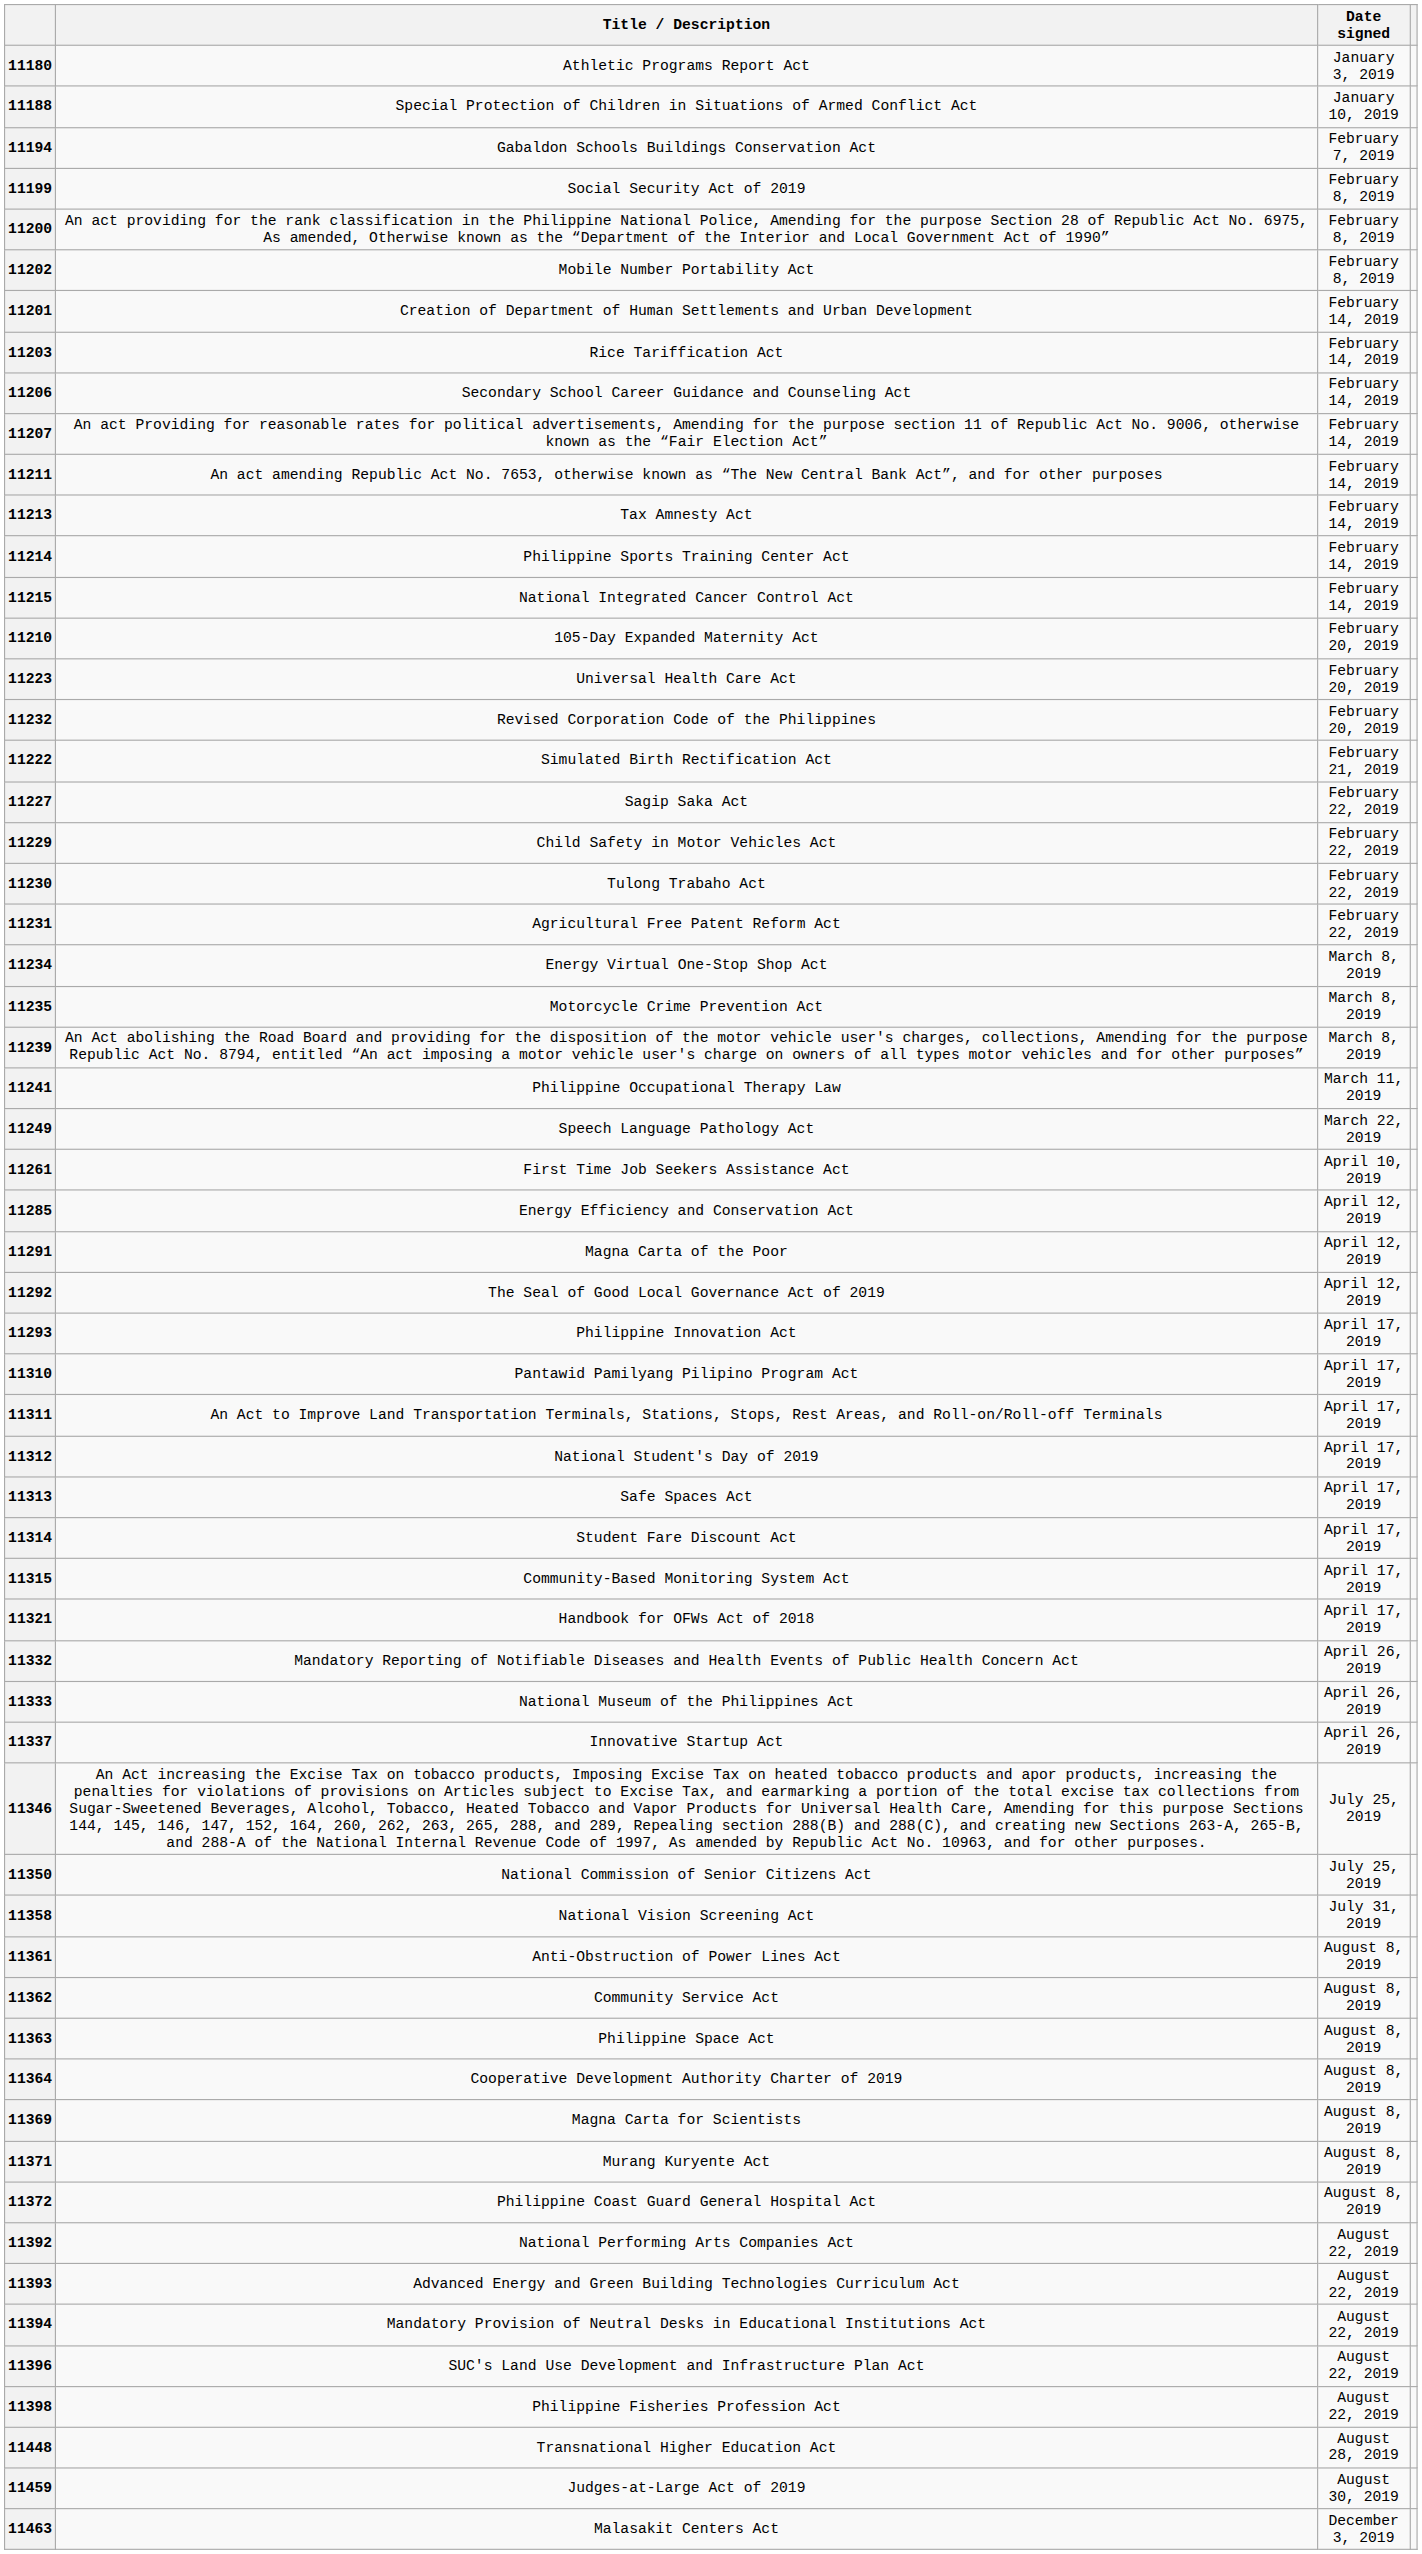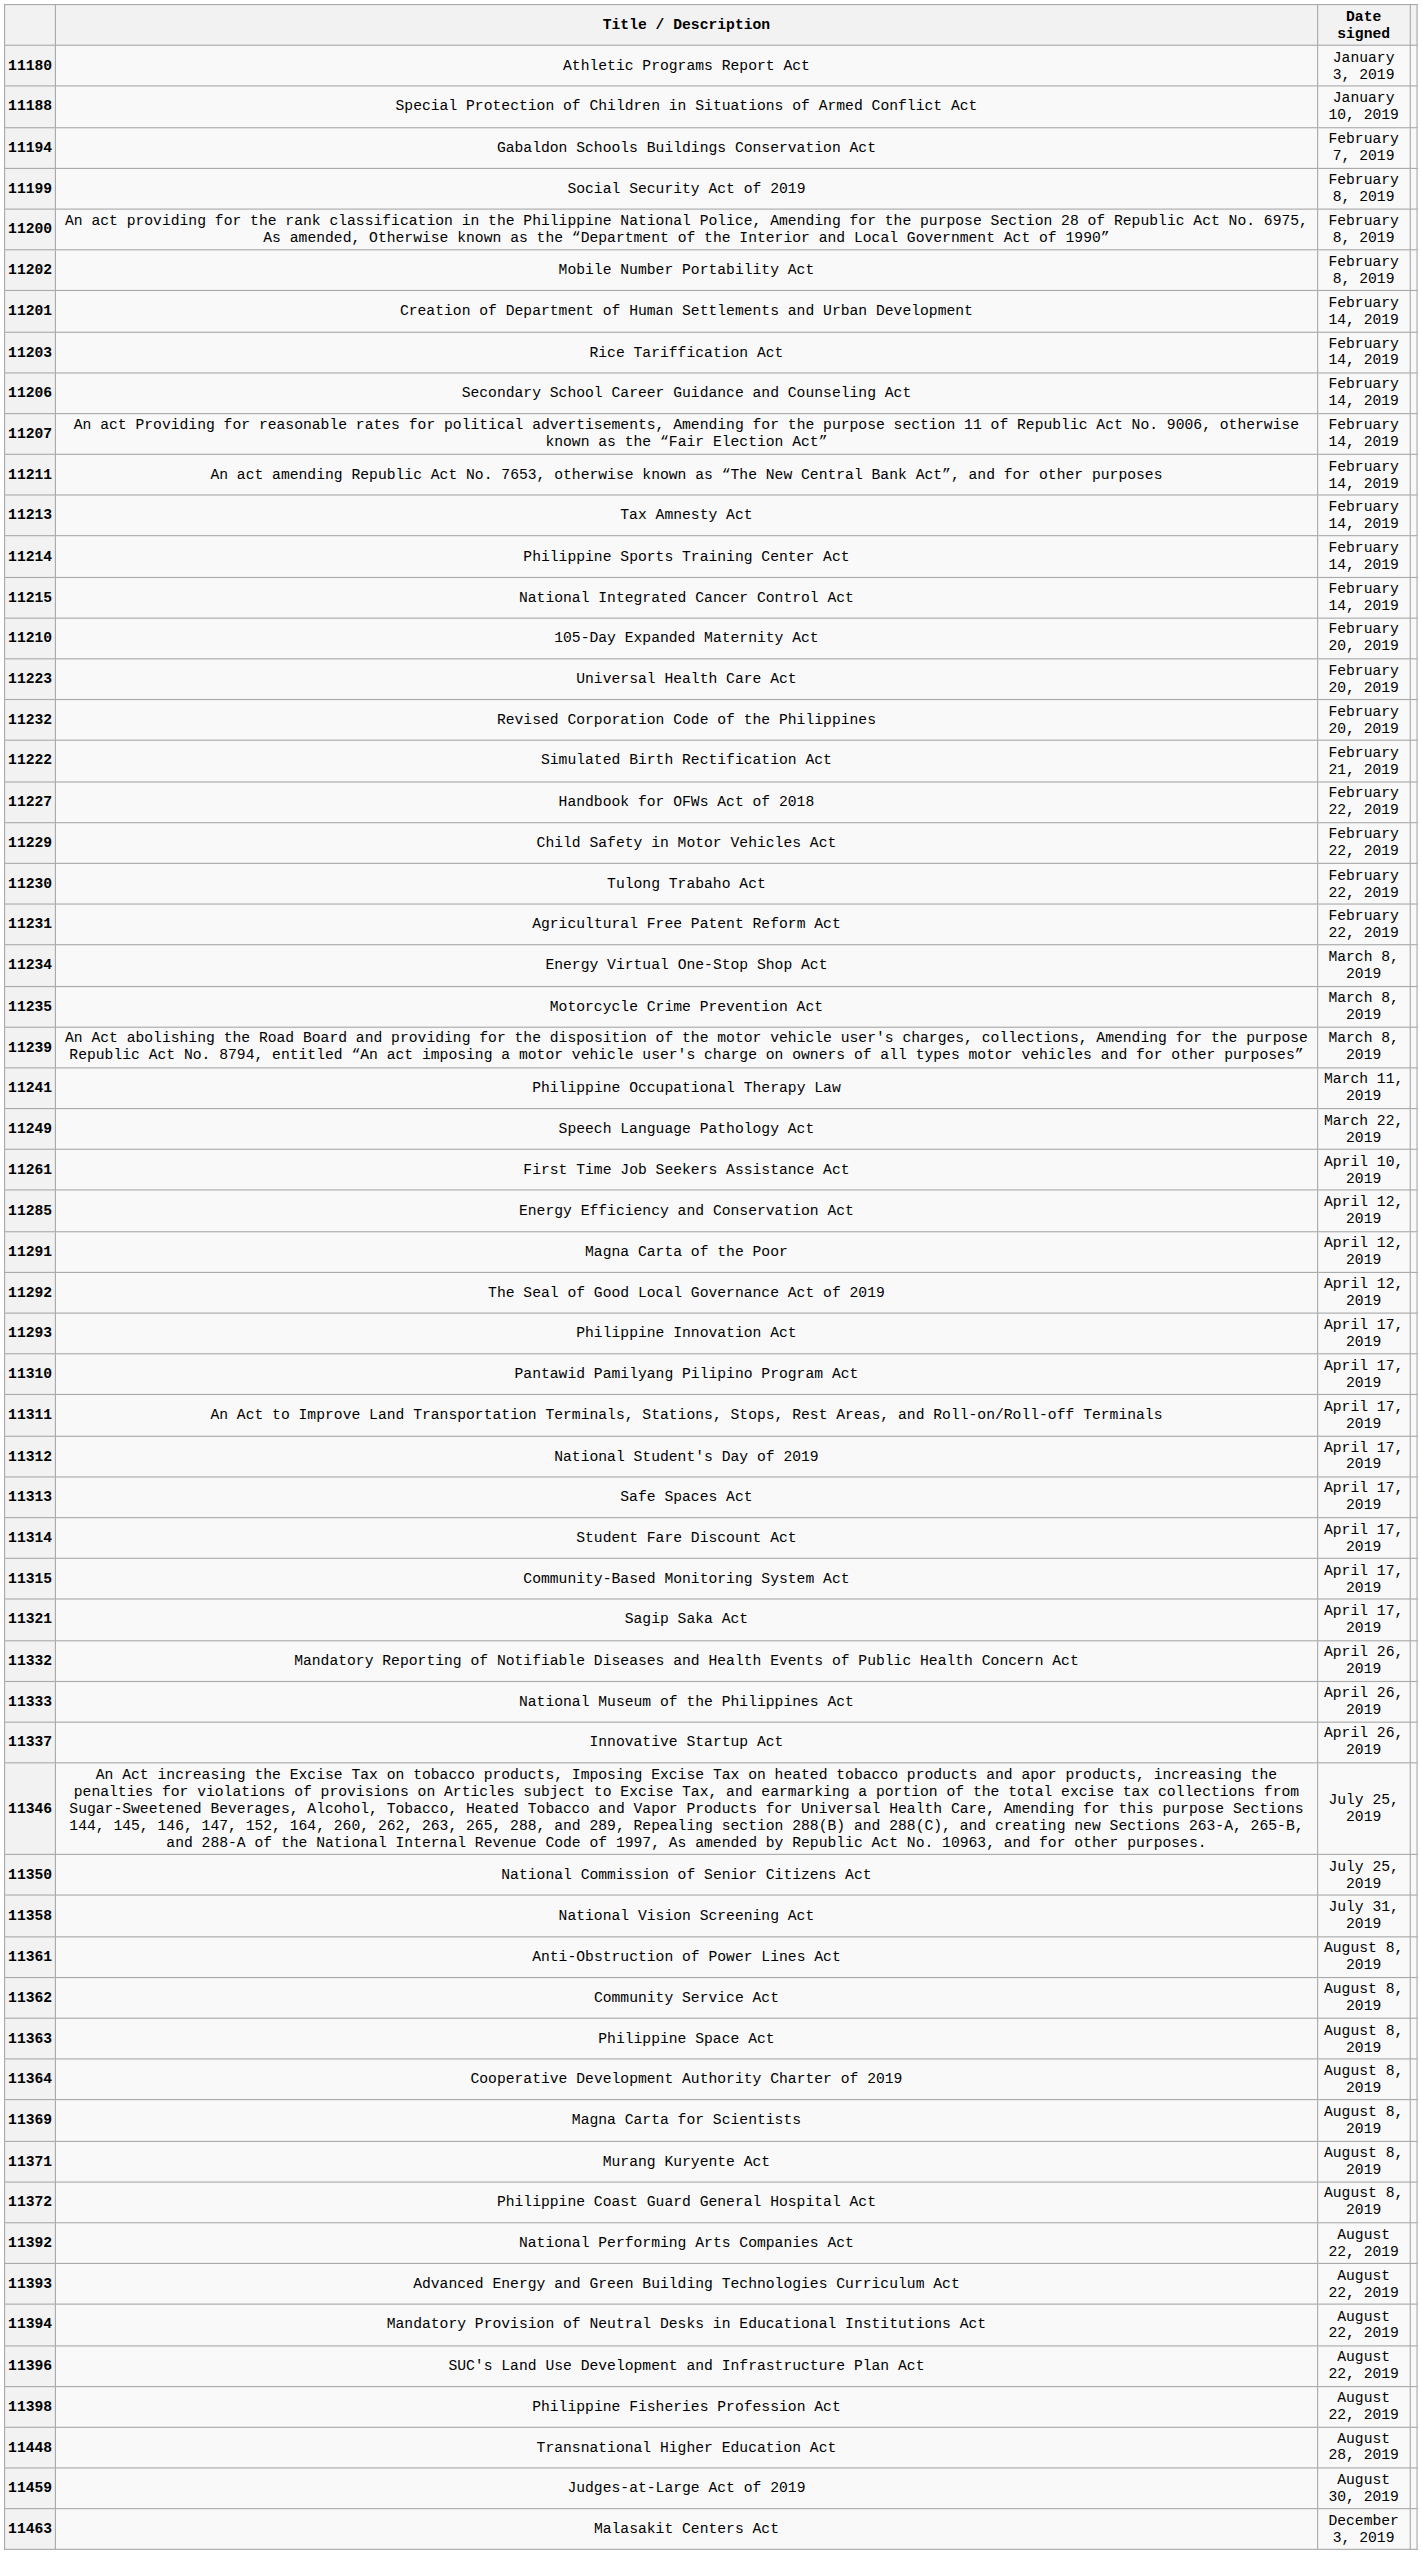11227 | Title / Description: Sagip Saka Act -> Handbook for OFWs Act of 2018
11321 | Title / Description: Handbook for OFWs Act of 2018 -> Sagip Saka Act
